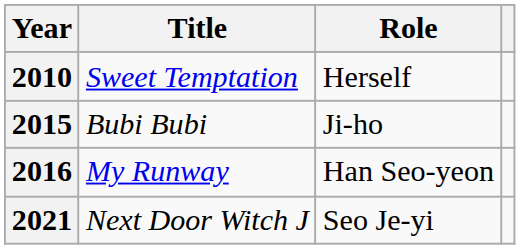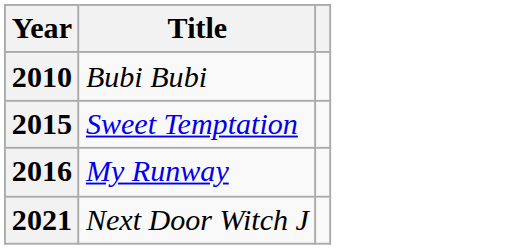- column: Role | Herself | Ji-ho | Han Seo-yeon | Seo Je-yi
2010 | Title: Sweet Temptation -> Bubi Bubi
2015 | Title: Bubi Bubi -> Sweet Temptation
